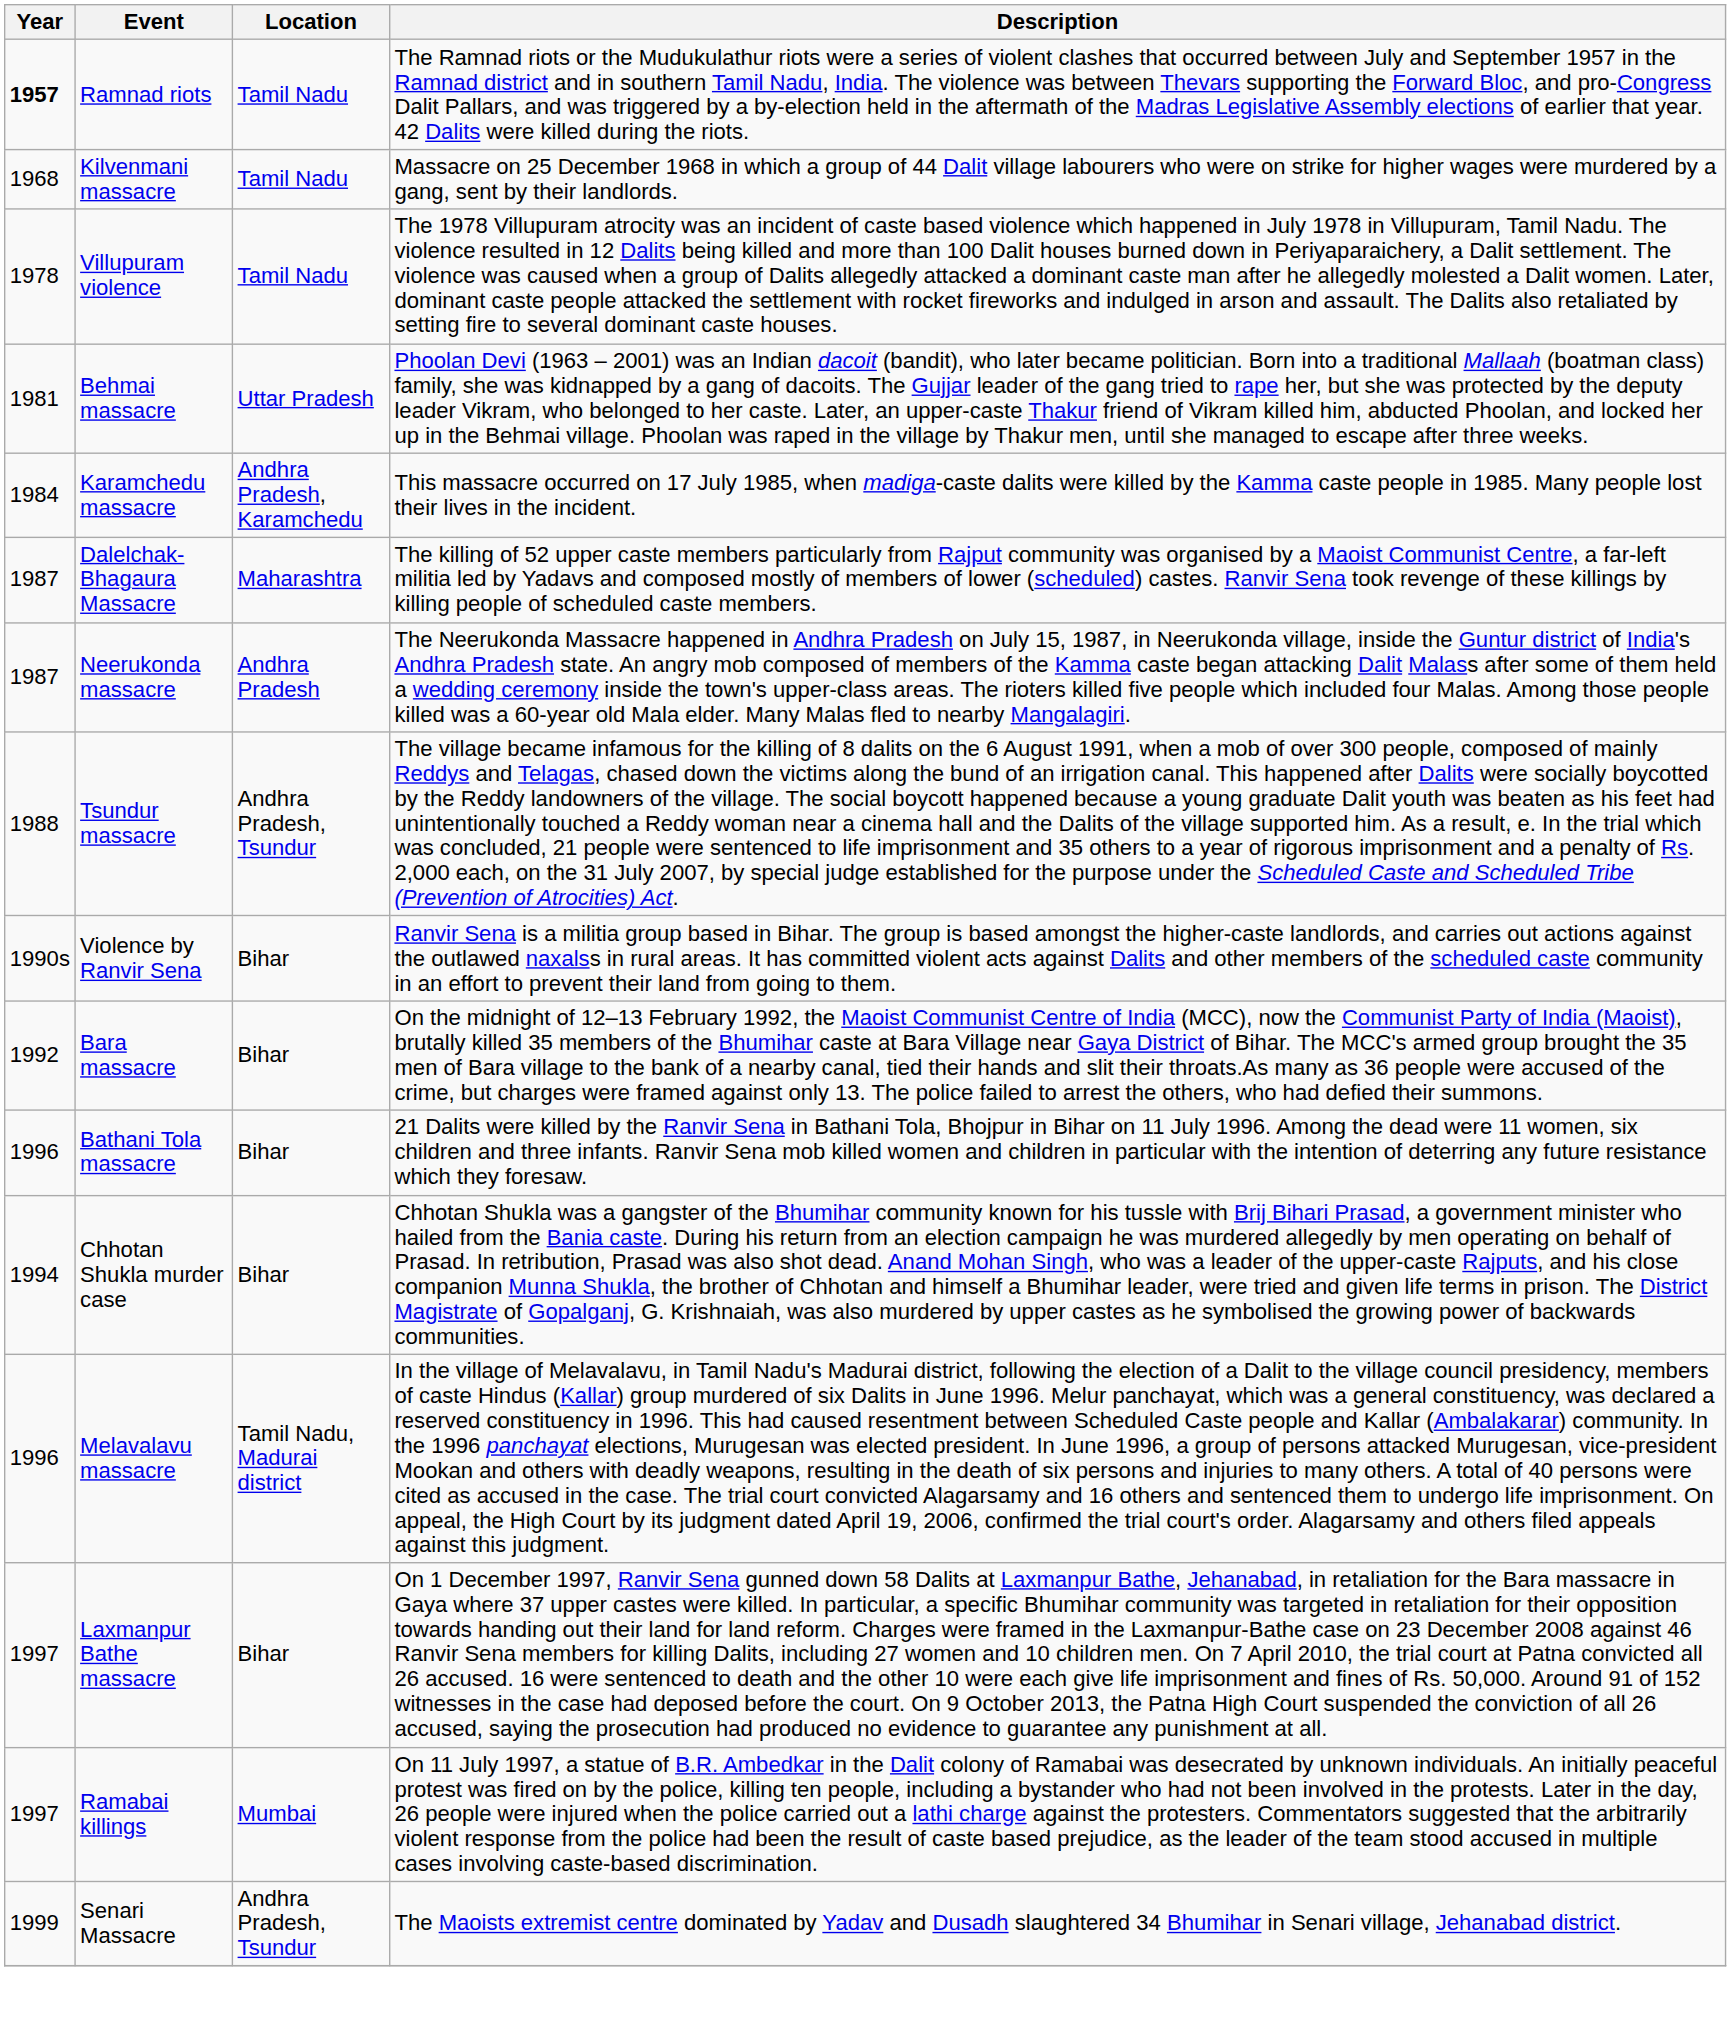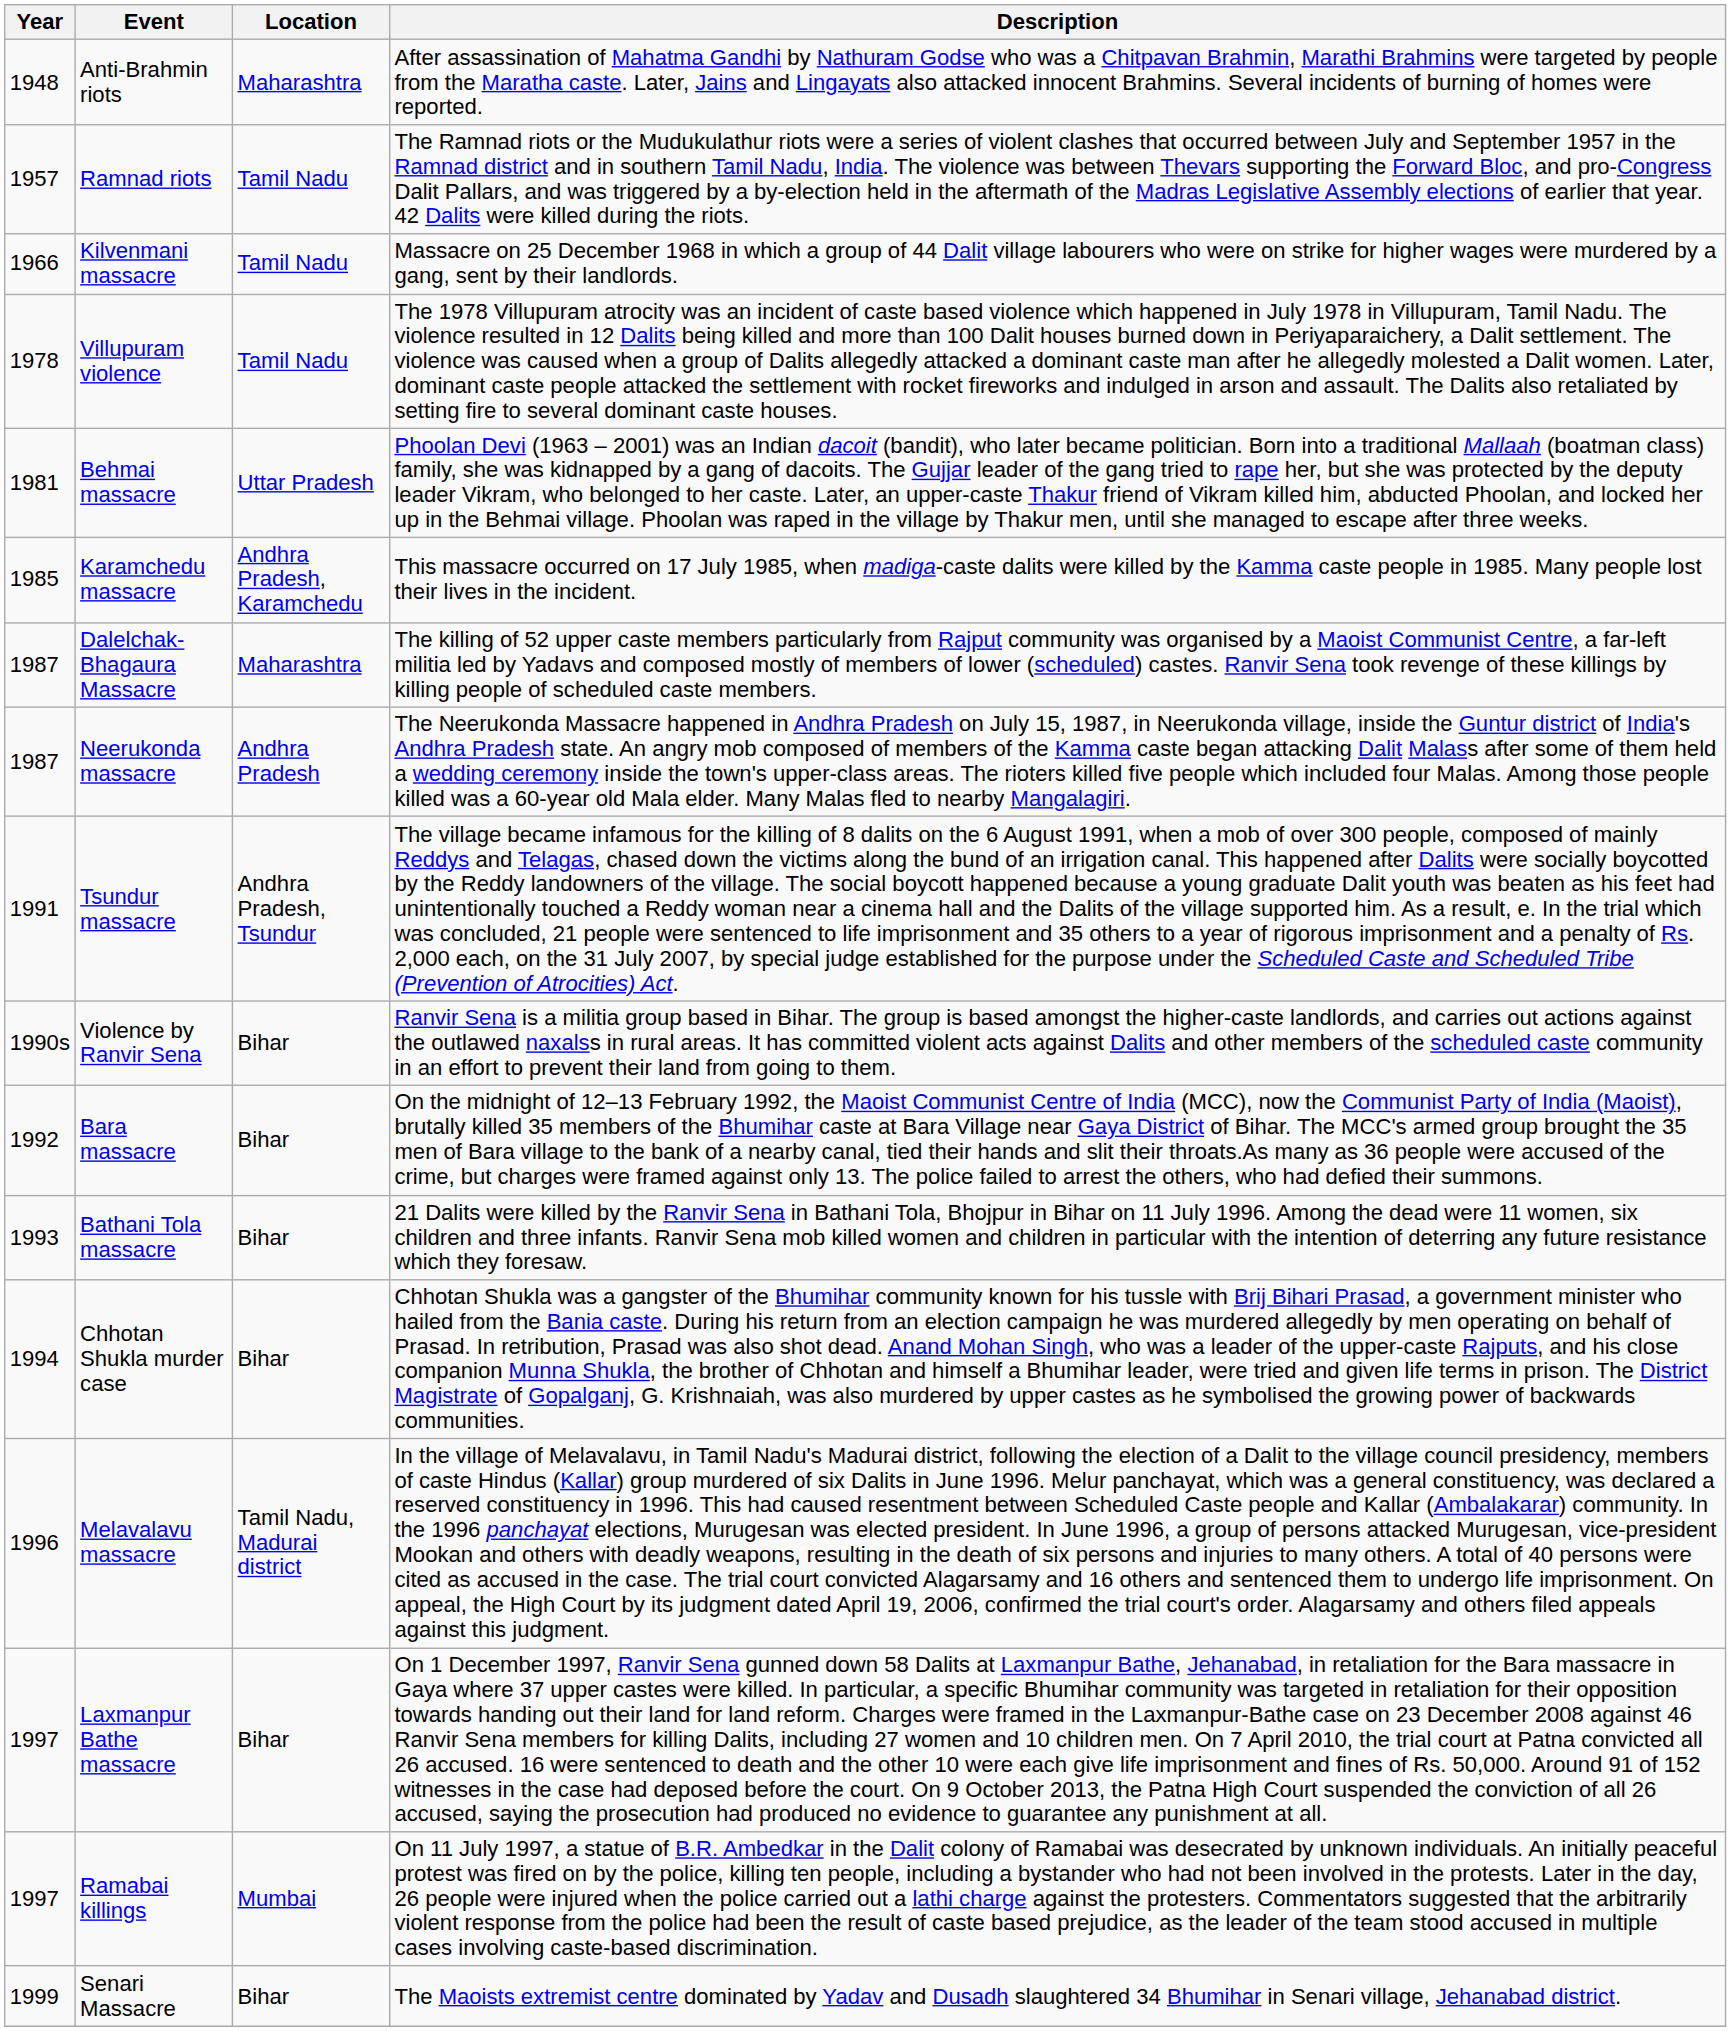+ row: 1948 | Anti-Brahmin riots | Maharashtra | After assassination of Mahatma Gandhi by Nathuram Godse who was a Chitpavan Brahmin, Marathi Brahmins were targeted by people from the Maratha caste. Later, Jains and Lingayats also attacked innocent Brahmins. Several incidents of burning of homes were reported.
Ramnad riots | Year: bold -> normal
Kilvenmani massacre | Year: 1968 -> 1966
Karamchedu massacre | Year: 1984 -> 1985
Tsundur massacre | Year: 1988 -> 1991
Bathani Tola massacre | Year: 1996 -> 1993
Senari Massacre | Location: Andhra Pradesh, Tsundur -> Bihar
